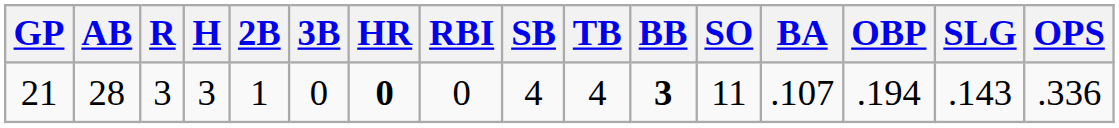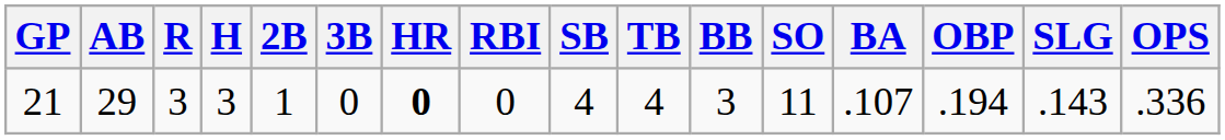21 | AB: 28 -> 29
21 | BB: bold -> normal
